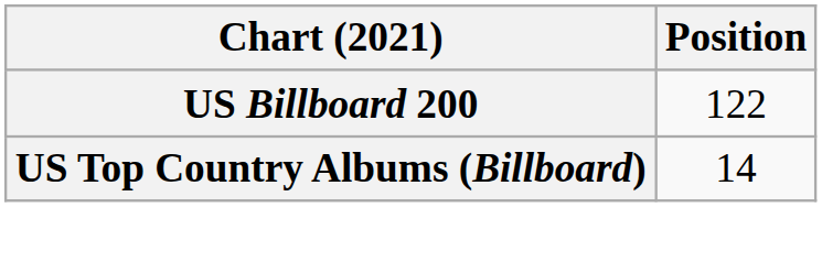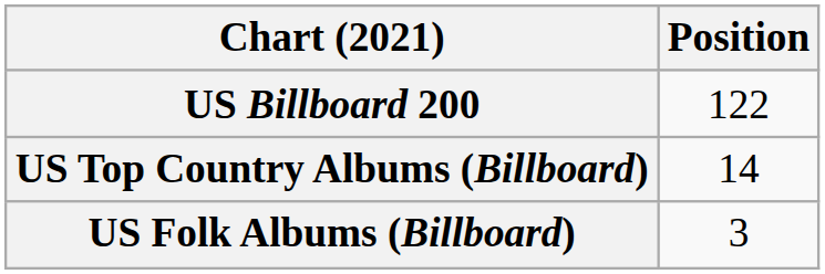+ row: US Folk Albums (Billboard) | 3
